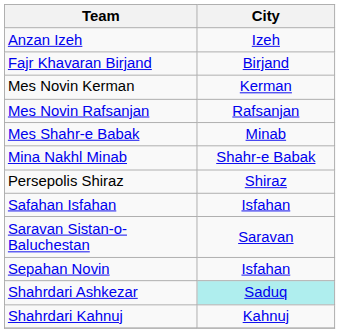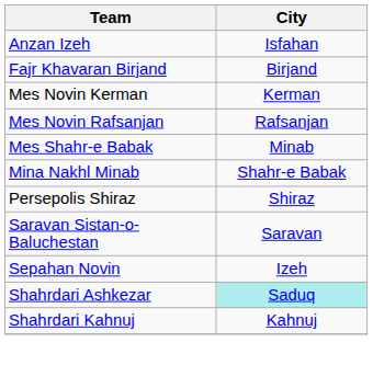Anzan Izeh | City: Izeh -> Isfahan
- row: Safahan Isfahan | Isfahan
Sepahan Novin | City: Isfahan -> Izeh
